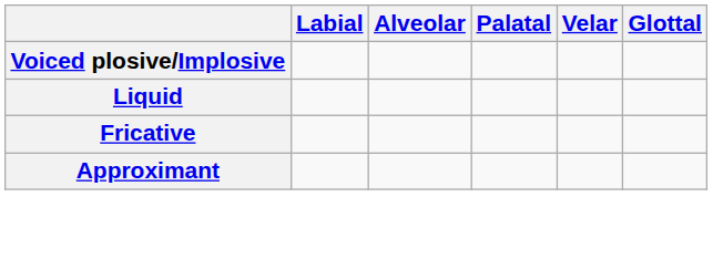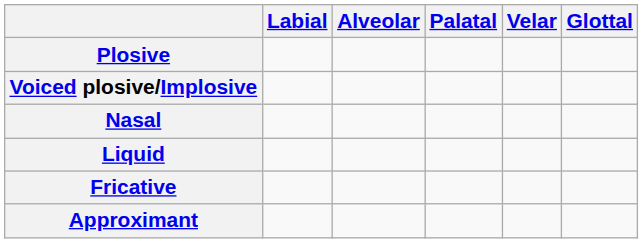+ row: Plosive
+ row: Nasal
